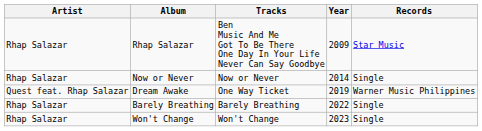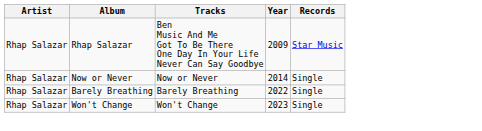- row: Quest feat. Rhap Salazar | Dream Awake | One Way Ticket | 2019 | Warner Music Philippines
